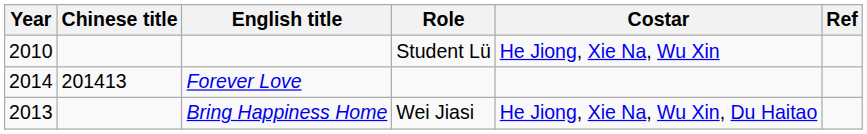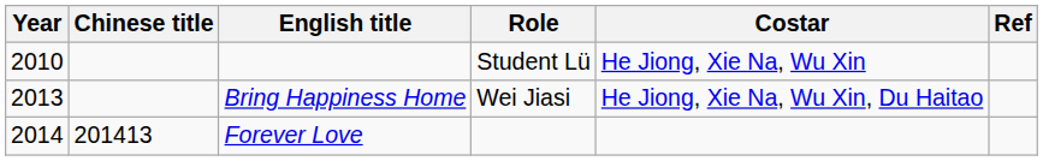rows swapped: Bring Happiness Home <-> Forever Love
